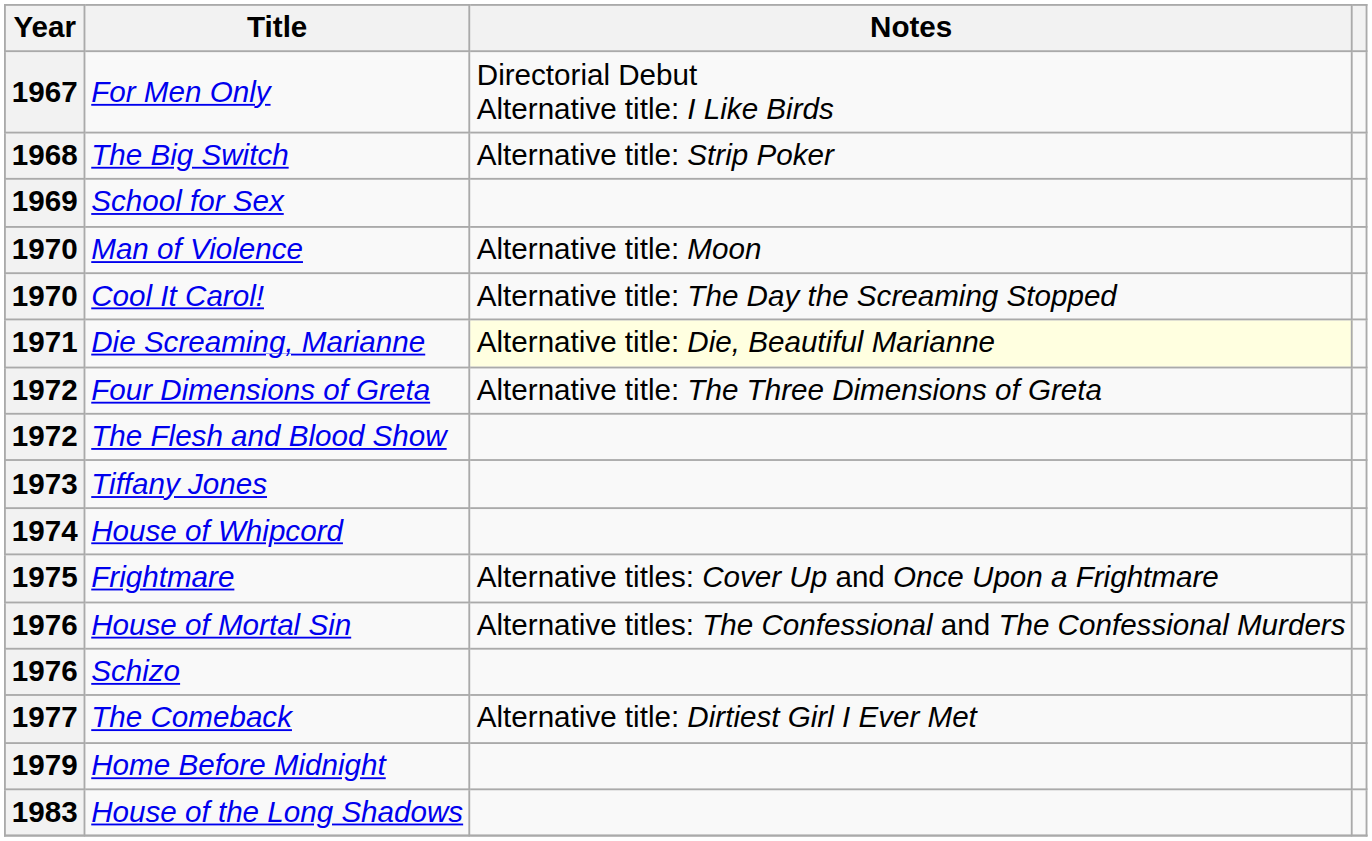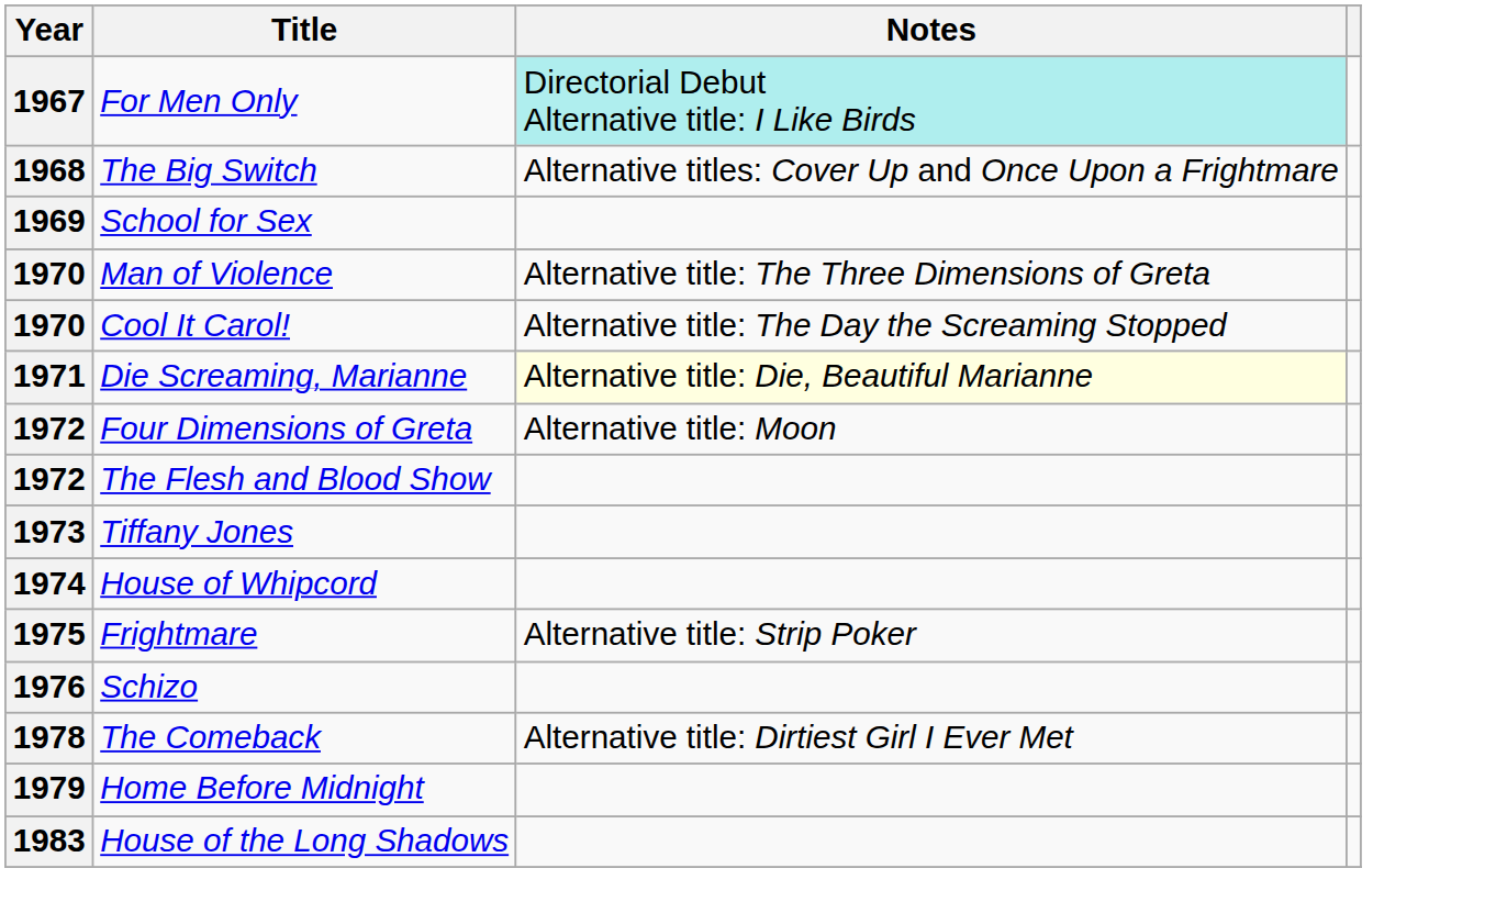For Men Only | Notes: no background -> paleturquoise background
The Big Switch | Notes: Alternative title: Strip Poker -> Alternative titles: Cover Up and Once Upon a Frightmare
Man of Violence | Notes: Alternative title: Moon -> Alternative title: The Three Dimensions of Greta
Four Dimensions of Greta | Notes: Alternative title: The Three Dimensions of Greta -> Alternative title: Moon
Frightmare | Notes: Alternative titles: Cover Up and Once Upon a Frightmare -> Alternative title: Strip Poker
- row: 1976 | House of Mortal Sin | Alternative titles: The Confessional and The Confessional Murders
The Comeback | Year: 1977 -> 1978
